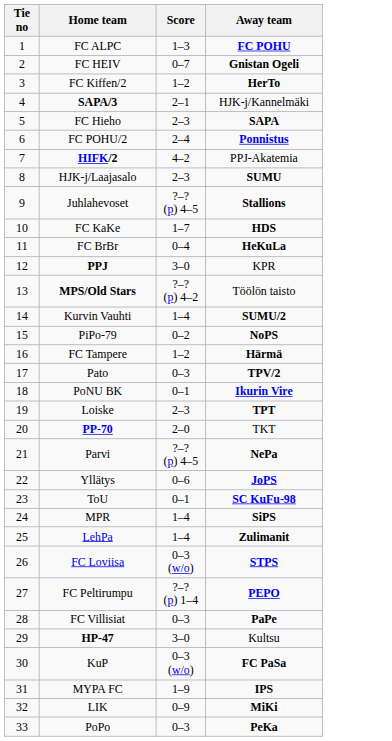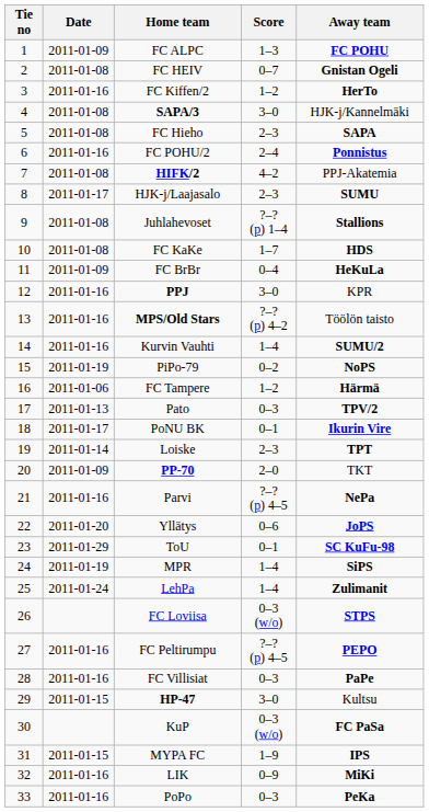+ column: Date | 2011-01-09 | 2011-01-08 | 2011-01-16 | 2011-01-08 | 2011-01-08 | 2011-01-16 | 2011-01-08 | 2011-01-17 | 2011-01-08 | 2011-01-08 | 2011-01-09 | 2011-01-16 | 2011-01-16 | 2011-01-16 | 2011-01-19 | 2011-01-06 | 2011-01-13 | 2011-01-17 | 2011-01-14 | 2011-01-09 | 2011-01-16 | 2011-01-20 | 2011-01-29 | 2011-01-19 | 2011-01-24 | 2011-01-16 | 2011-01-16 | 2011-01-15 | 2011-01-15 | 2011-01-16 | 2011-01-16
SAPA/3 | Score: 2–1 -> 3–0
Juhlahevoset | Score: ?–? (p) 4–5 -> ?–? (p) 1–4
FC Peltirumpu | Score: ?–? (p) 1–4 -> ?–? (p) 4–5
